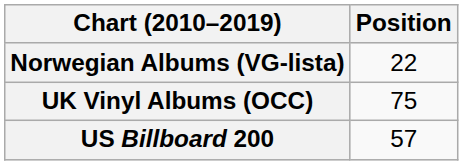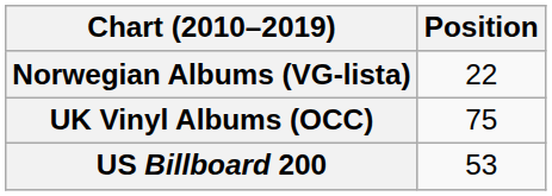US Billboard 200 | Position: 57 -> 53
